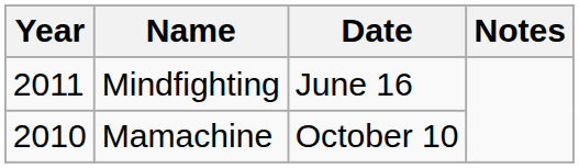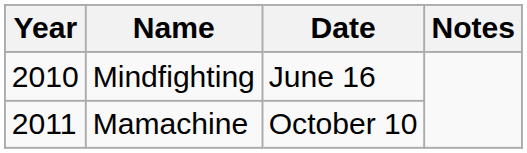Mindfighting | Year: 2011 -> 2010
Mamachine | Year: 2010 -> 2011
